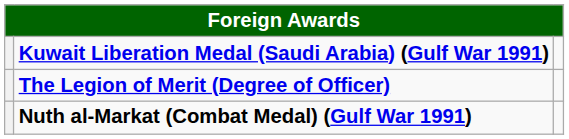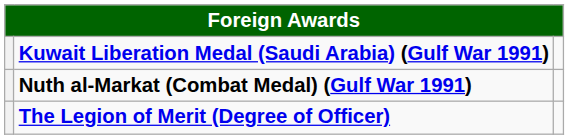rows swapped: Nuth al-Markat (Combat Medal) (Gulf War 1991) <-> The Legion of Merit (Degree of Officer)
